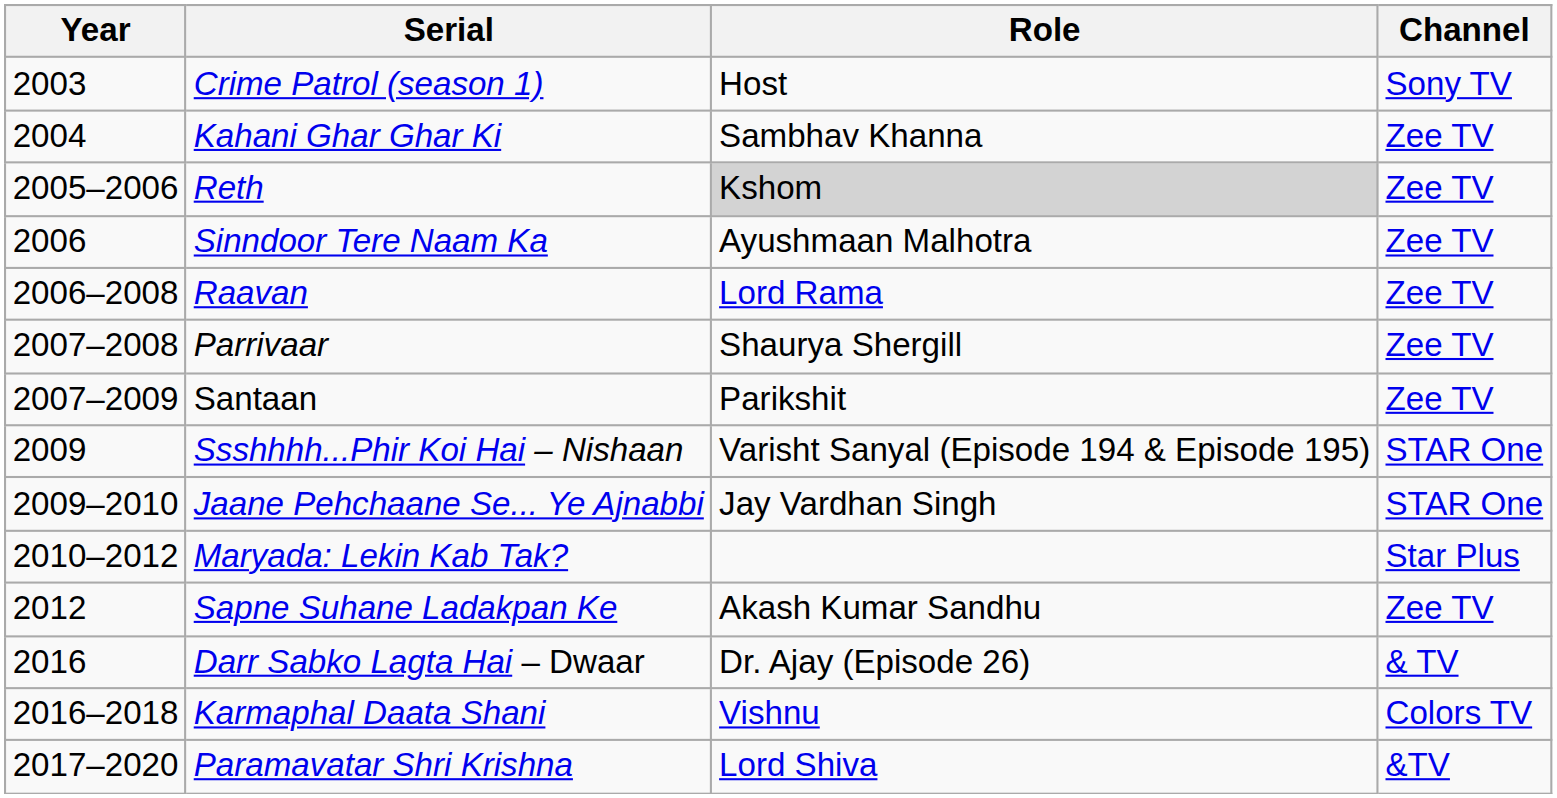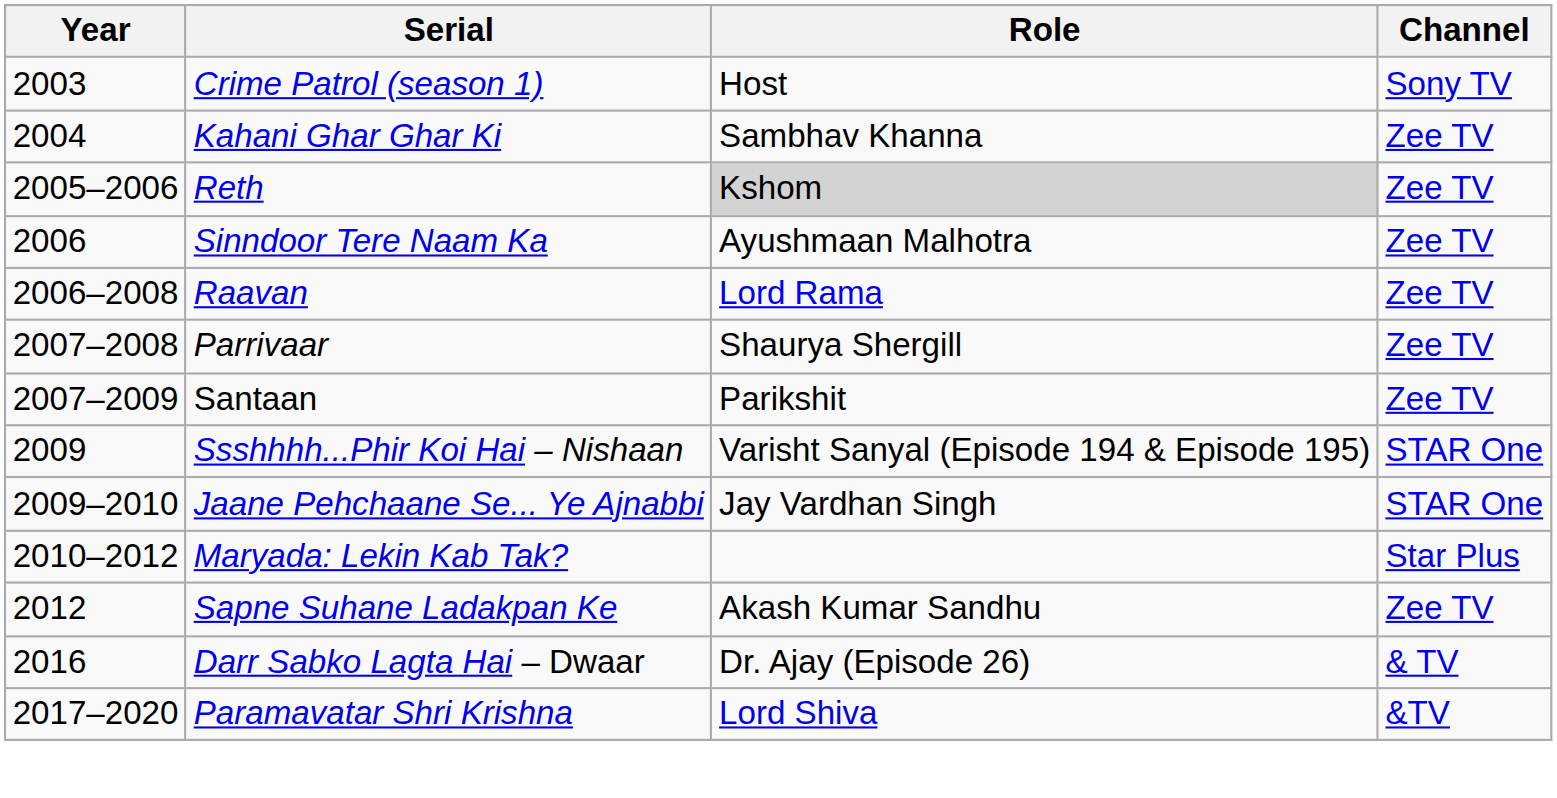- row: 2016–2018 | Karmaphal Daata Shani | Vishnu | Colors TV
